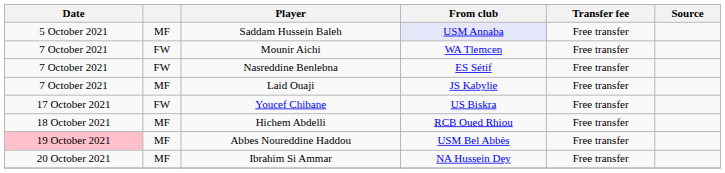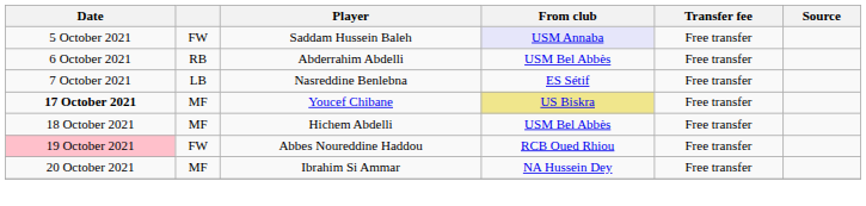Saddam Hussein Baleh | column 2: MF -> FW
+ row: 6 October 2021 | RB | Abderrahim Abdelli | USM Bel Abbès | Free transfer
- row: 7 October 2021 | FW | Mounir Aichi | WA Tlemcen | Free transfer
Nasreddine Benlebna | column 2: FW -> LB
- row: 7 October 2021 | MF | Laid Ouaji | JS Kabylie | Free transfer
Youcef Chibane | Date: normal -> bold
Youcef Chibane | column 2: FW -> MF
Youcef Chibane | From club: no background -> khaki background
Hichem Abdelli | From club: RCB Oued Rhiou -> USM Bel Abbès
Abbes Noureddine Haddou | column 2: MF -> FW
Abbes Noureddine Haddou | From club: USM Bel Abbès -> RCB Oued Rhiou
